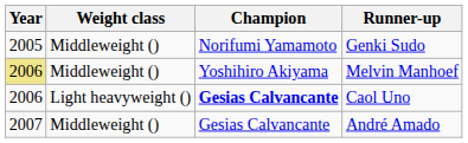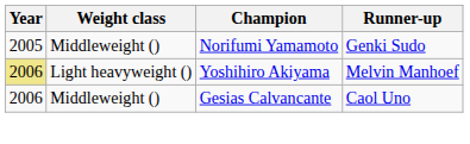Melvin Manhoef | Weight class: Middleweight () -> Light heavyweight ()
Caol Uno | Weight class: Light heavyweight () -> Middleweight ()
Caol Uno | Champion: bold -> normal
- row: 2007 | Middleweight () | Gesias Calvancante | André Amado
